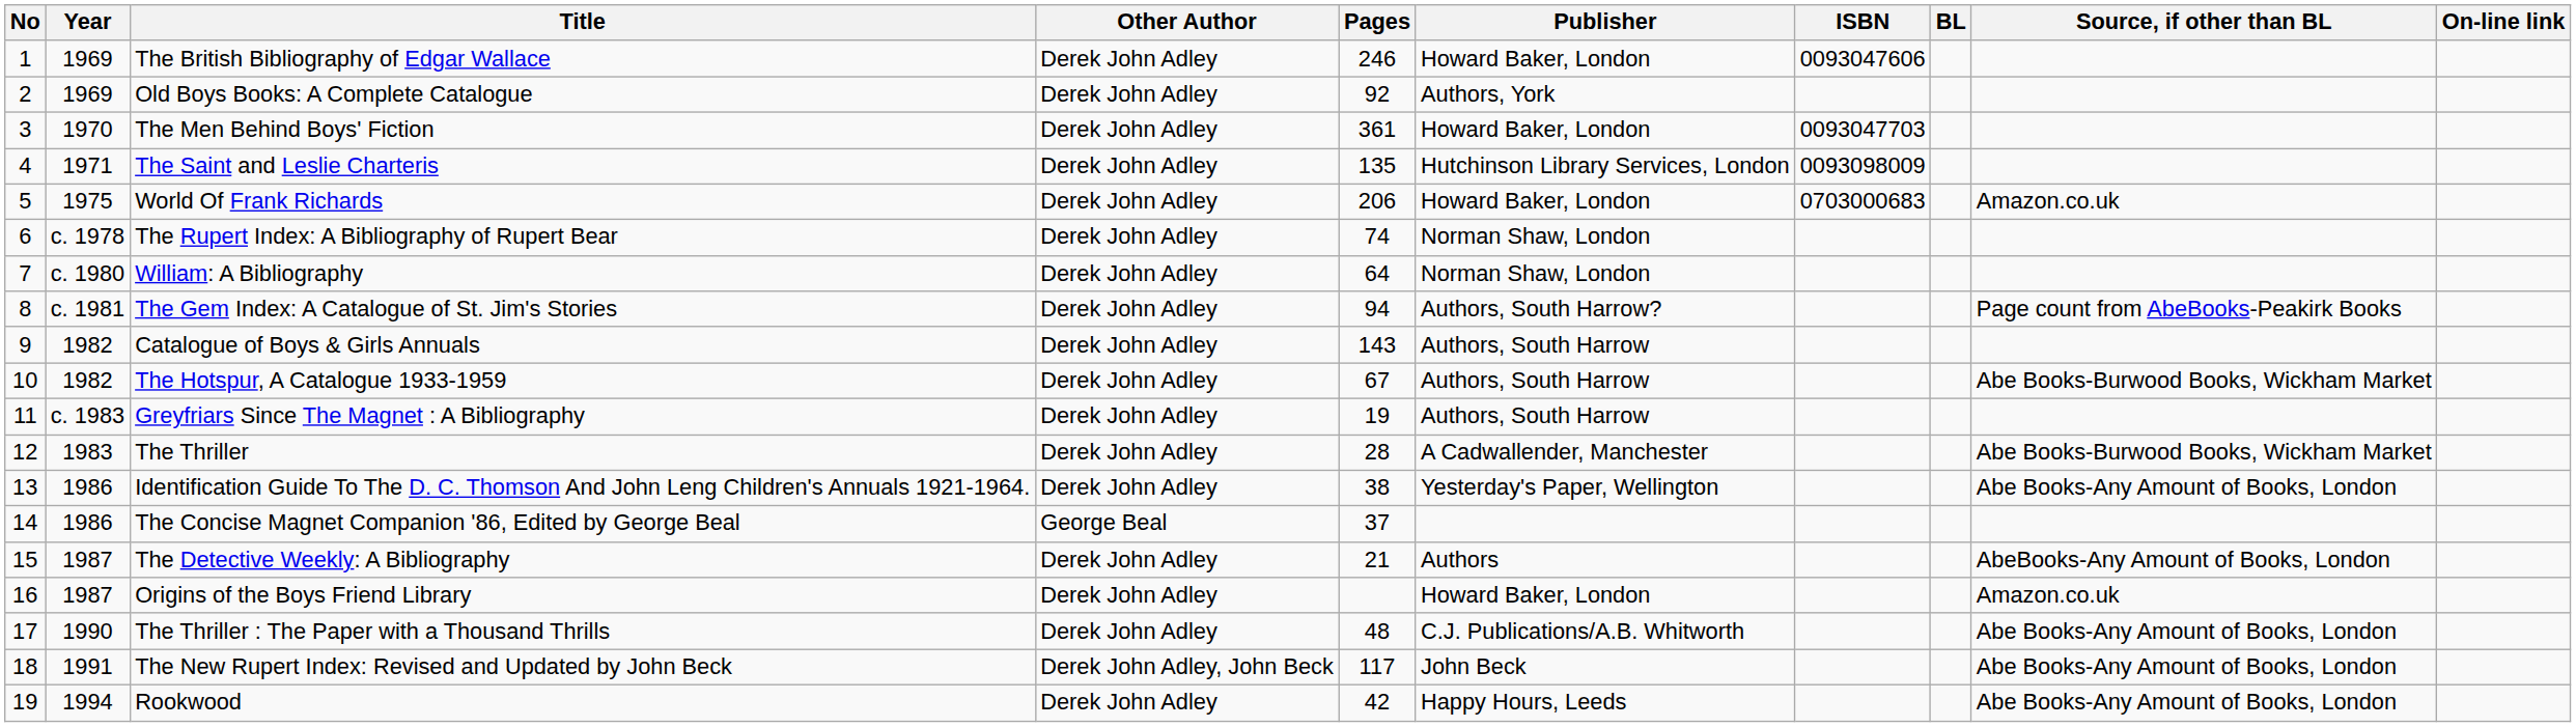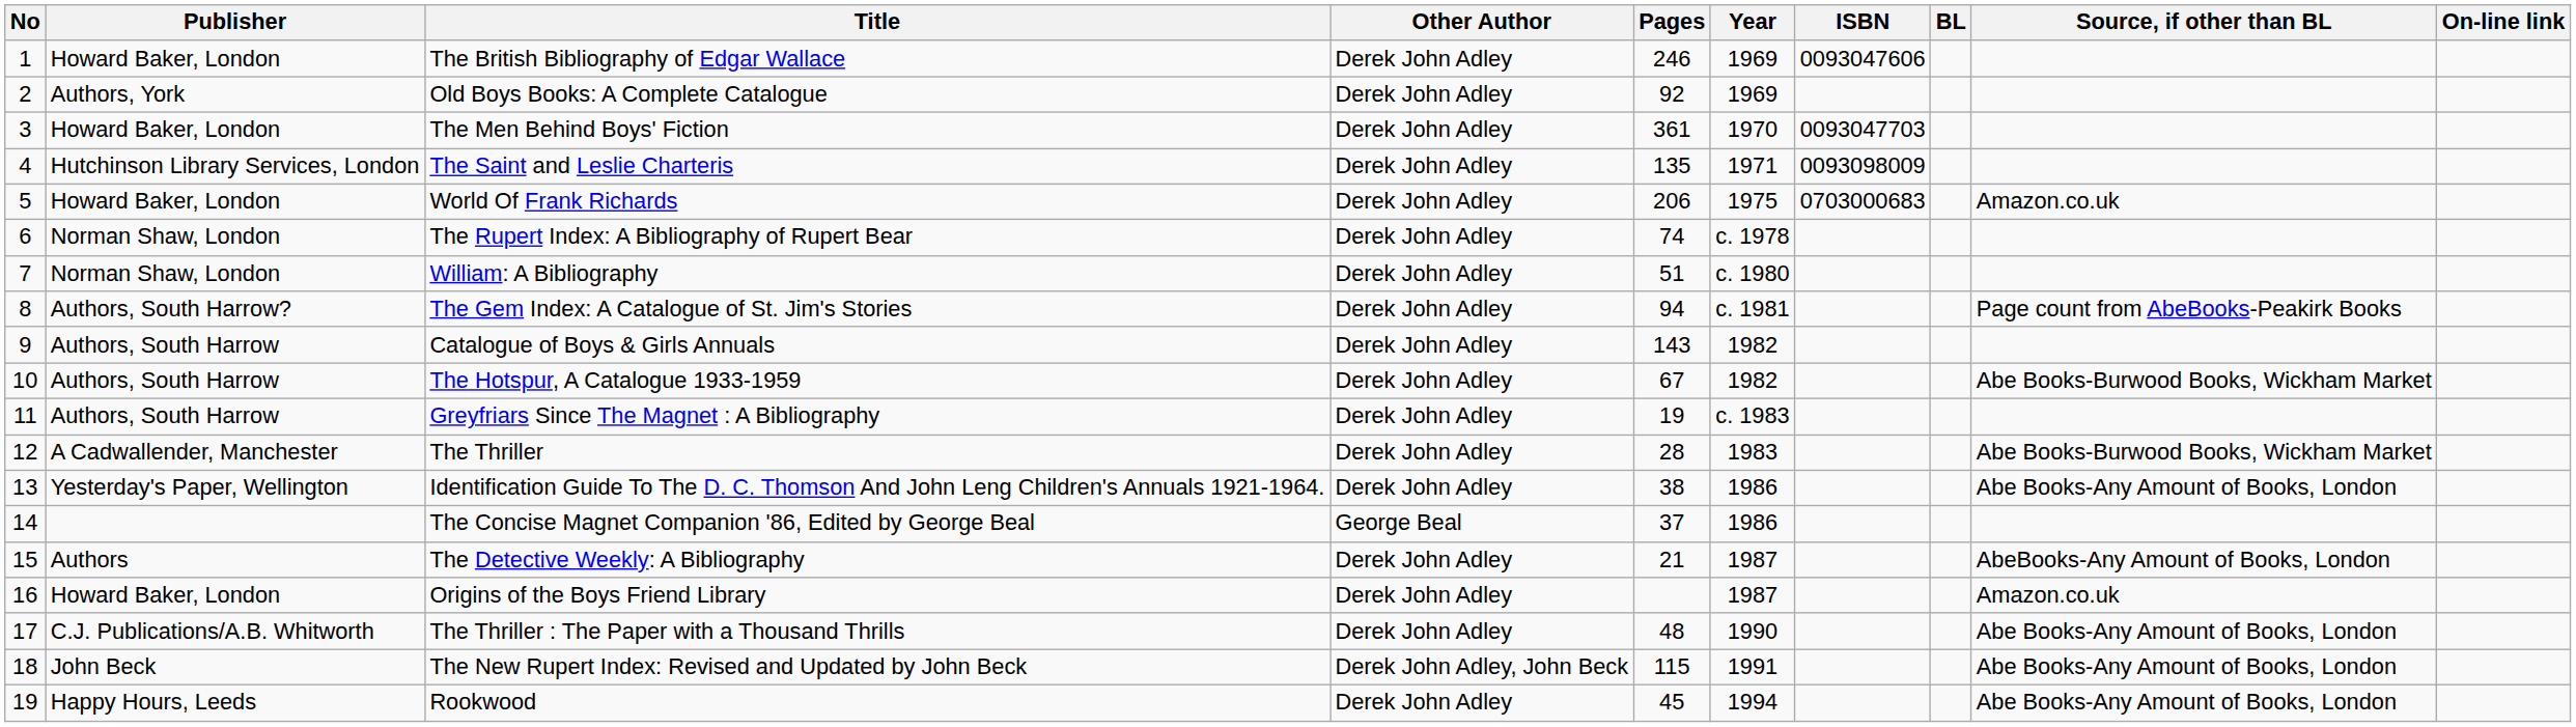columns swapped: Year <-> Publisher
William: A Bibliography | Pages: 64 -> 51
The New Rupert Index: Revised and Updated by John Beck | Pages: 117 -> 115
Rookwood | Pages: 42 -> 45
